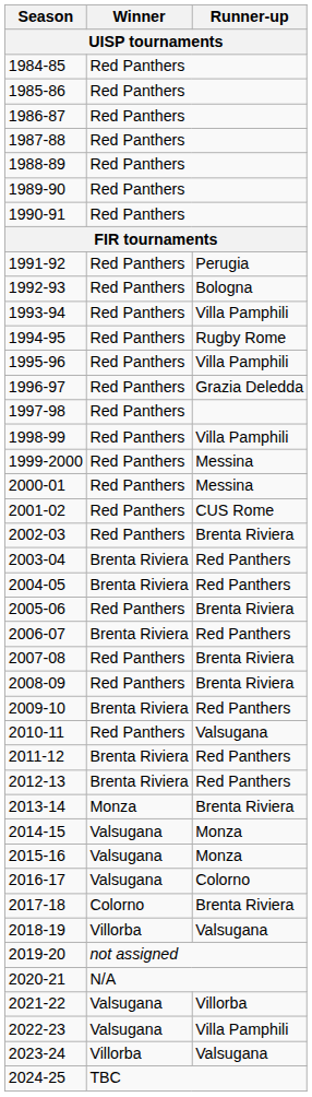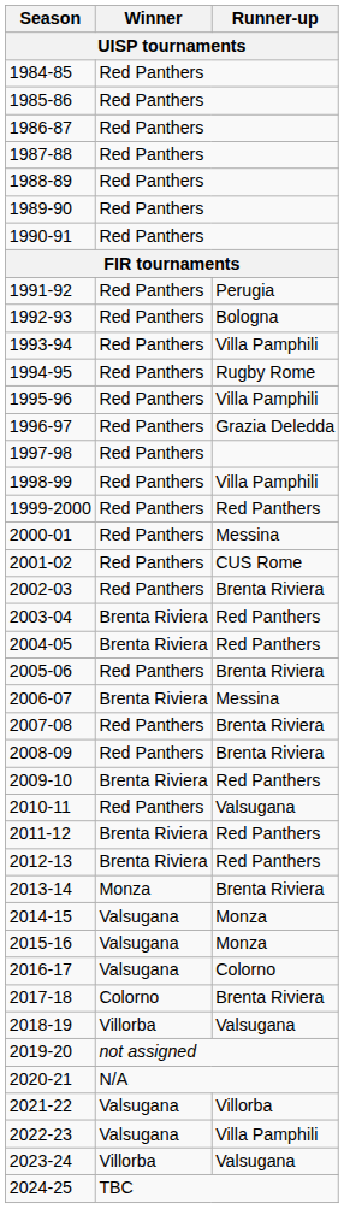1999-2000 | Runner-up: Messina -> Red Panthers
2006-07 | Runner-up: Red Panthers -> Messina
